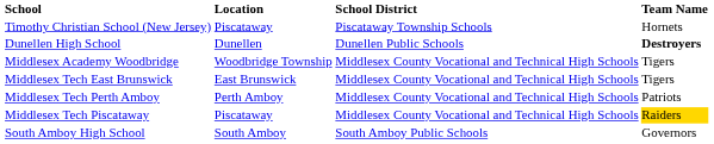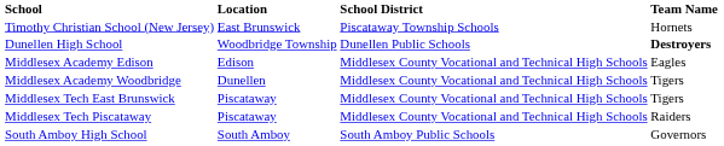Timothy Christian School (New Jersey) | Location: Piscataway -> East Brunswick
Dunellen High School | Location: Dunellen -> Woodbridge Township
+ row: Middlesex Academy Edison | Edison | Middlesex County Vocational and Technical High Schools | Eagles
Middlesex Academy Woodbridge | Location: Woodbridge Township -> Dunellen
Middlesex Tech East Brunswick | Location: East Brunswick -> Piscataway
- row: Middlesex Tech Perth Amboy | Perth Amboy | Middlesex County Vocational and Technical High Schools | Patriots
Middlesex Tech Piscataway | Team Name: gold background -> no background
